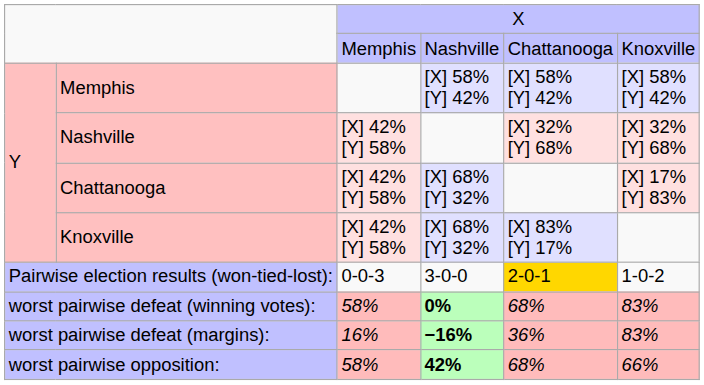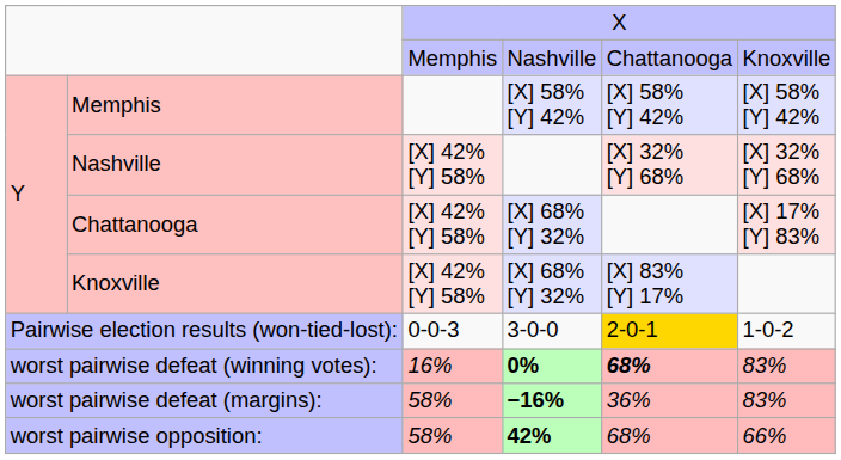worst pairwise defeat (winning votes): | column 3: 58% -> 16%
worst pairwise defeat (winning votes): | column 5: normal -> bold
worst pairwise defeat (margins): | column 3: 16% -> 58%
